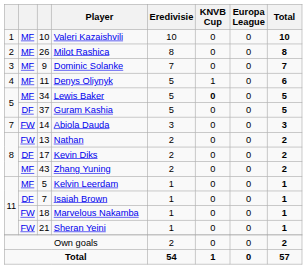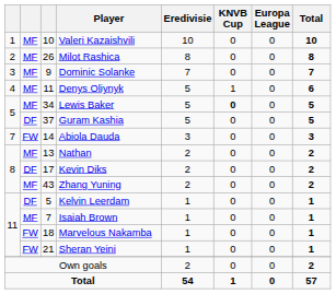Nathan | column 2: FW -> MF
Kelvin Leerdam | column 2: MF -> DF
Isaiah Brown | column 2: DF -> MF
